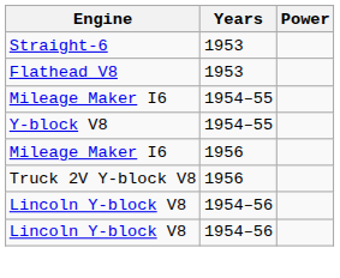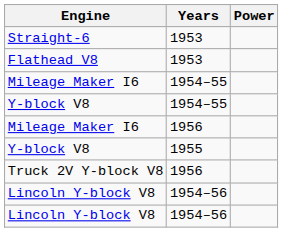+ row: Y-block V8 | 1955
